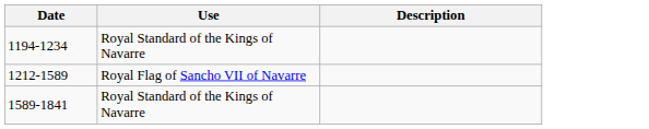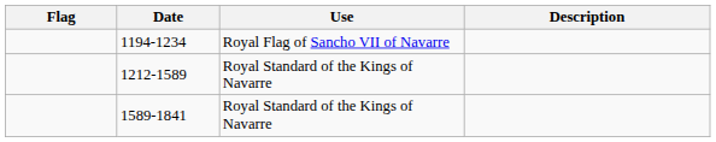+ column: Flag
1194-1234 | Use: Royal Standard of the Kings of Navarre -> Royal Flag of Sancho VII of Navarre
1212-1589 | Use: Royal Flag of Sancho VII of Navarre -> Royal Standard of the Kings of Navarre
